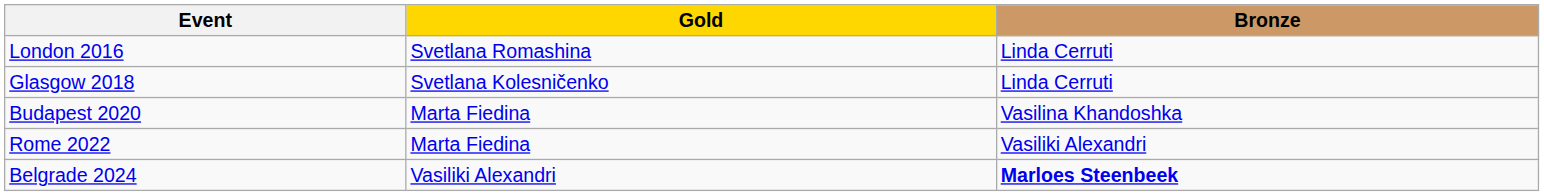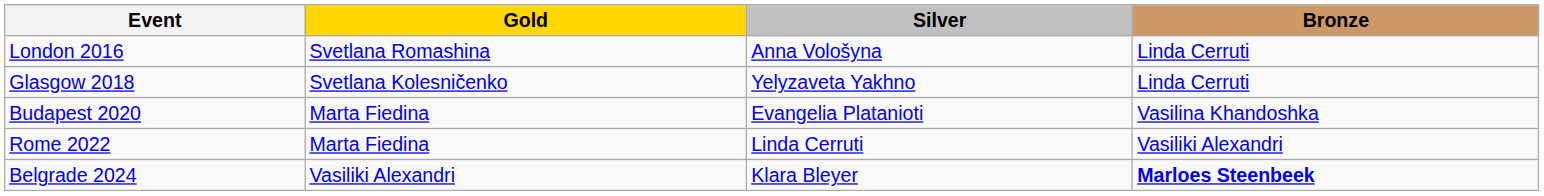+ column: Silver | Anna Vološyna | Yelyzaveta Yakhno | Evangelia Platanioti | Linda Cerruti | Klara Bleyer
